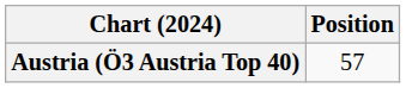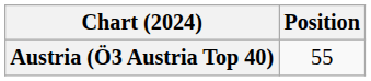Austria (Ö3 Austria Top 40) | Position: 57 -> 55
